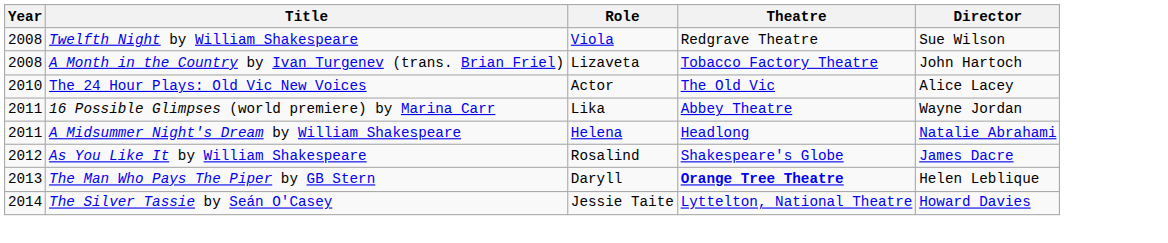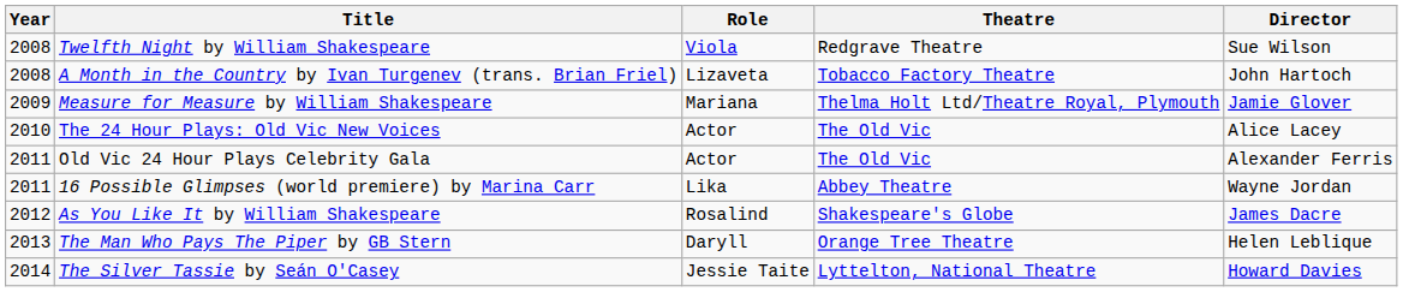+ row: 2009 | Measure for Measure by William Shakespeare | Mariana | Thelma Holt Ltd/Theatre Royal, Plymouth | Jamie Glover
+ row: 2011 | Old Vic 24 Hour Plays Celebrity Gala | Actor | The Old Vic | Alexander Ferris
- row: 2011 | A Midsummer Night's Dream by William Shakespeare | Helena | Headlong | Natalie Abrahami
The Man Who Pays The Piper by GB Stern | Theatre: bold -> normal
